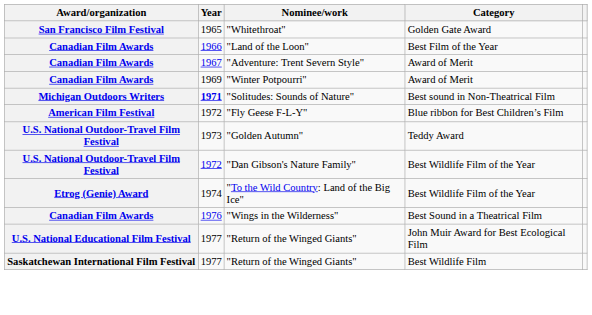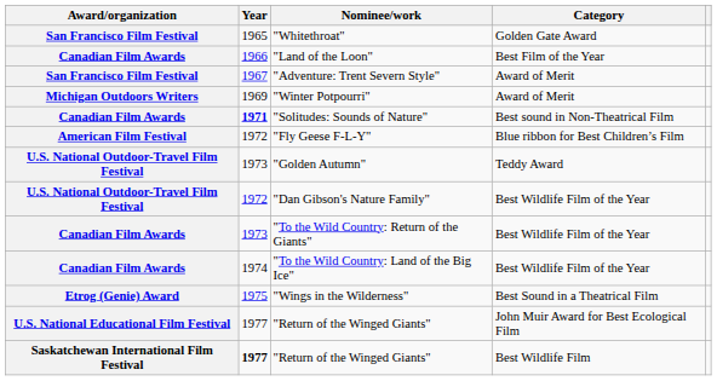"Adventure: Trent Severn Style" | Award/organization: Canadian Film Awards -> San Francisco Film Festival
"Winter Potpourri" | Award/organization: Canadian Film Awards -> Michigan Outdoors Writers
"Solitudes: Sounds of Nature" | Award/organization: Michigan Outdoors Writers -> Canadian Film Awards
+ row: Canadian Film Awards | 1973 | "To the Wild Country: Return of the Giants" | Best Wildlife Film of the Year
"To the Wild Country: Land of the Big Ice" | Award/organization: Etrog (Genie) Award -> Canadian Film Awards
"Wings in the Wilderness" | Award/organization: Canadian Film Awards -> Etrog (Genie) Award
"Wings in the Wilderness" | Year: 1976 -> 1975
"Return of the Winged Giants" / Best Wildlife Film | Year: normal -> bold
